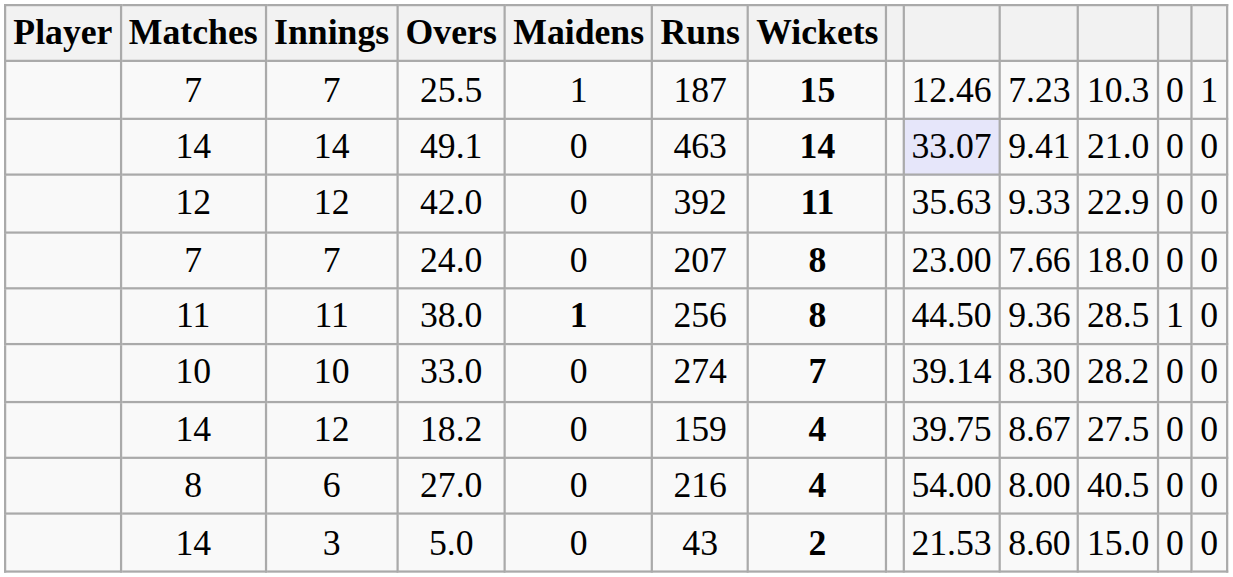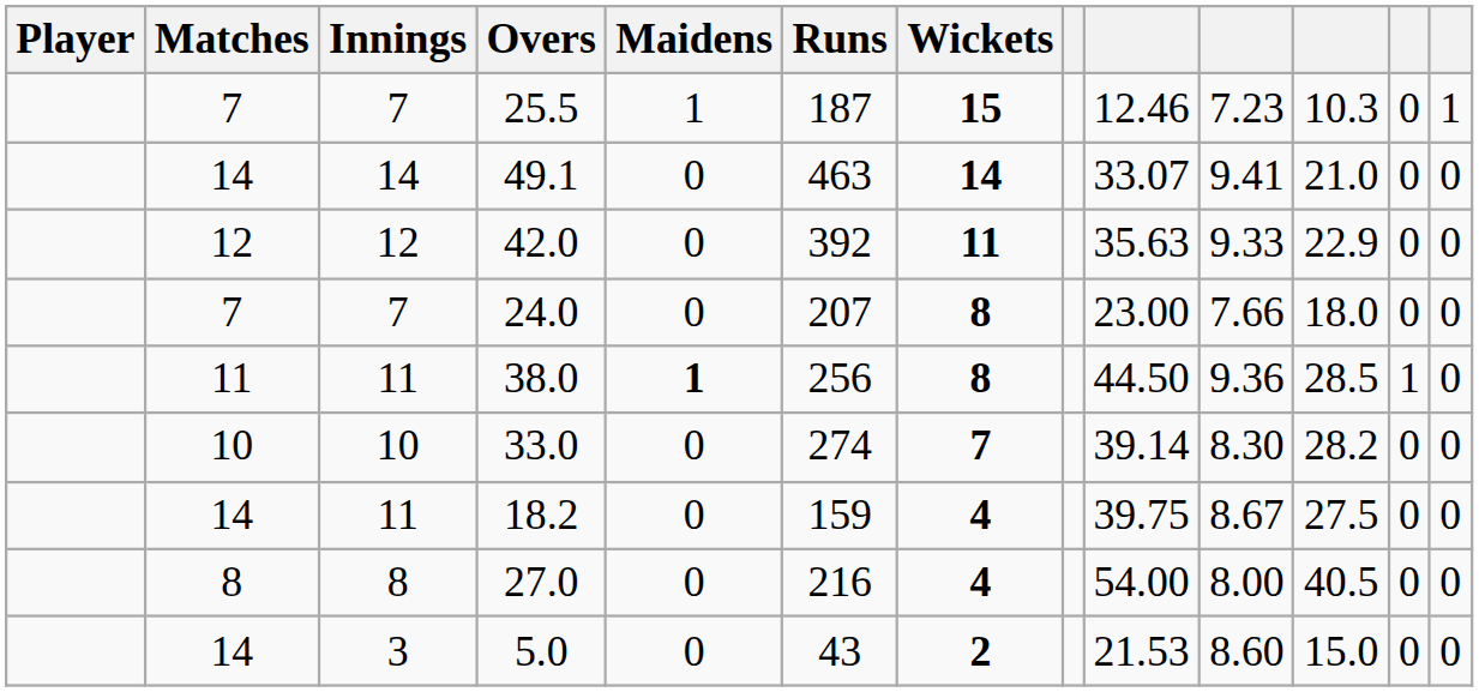49.1 | column 9: lavender background -> no background
18.2 | Innings: 12 -> 11
27.0 | Innings: 6 -> 8
